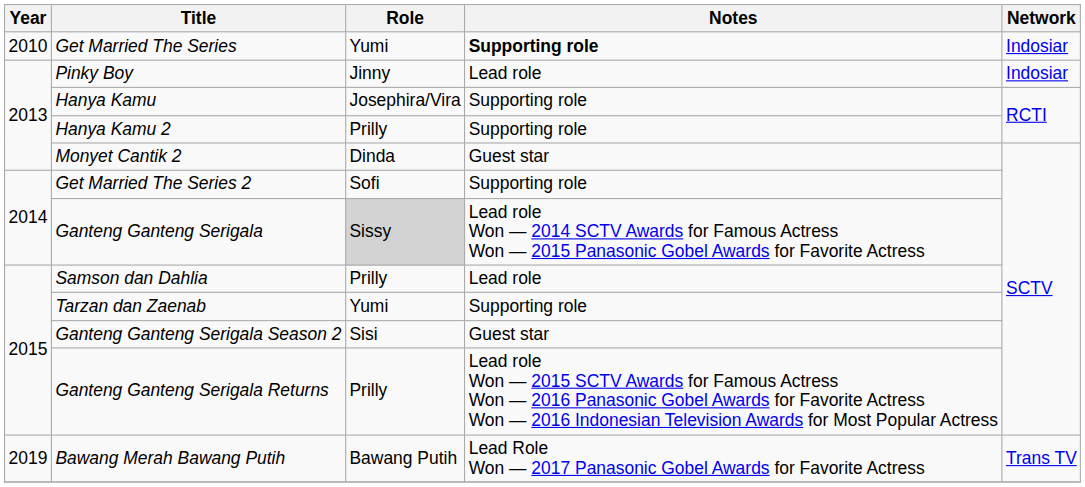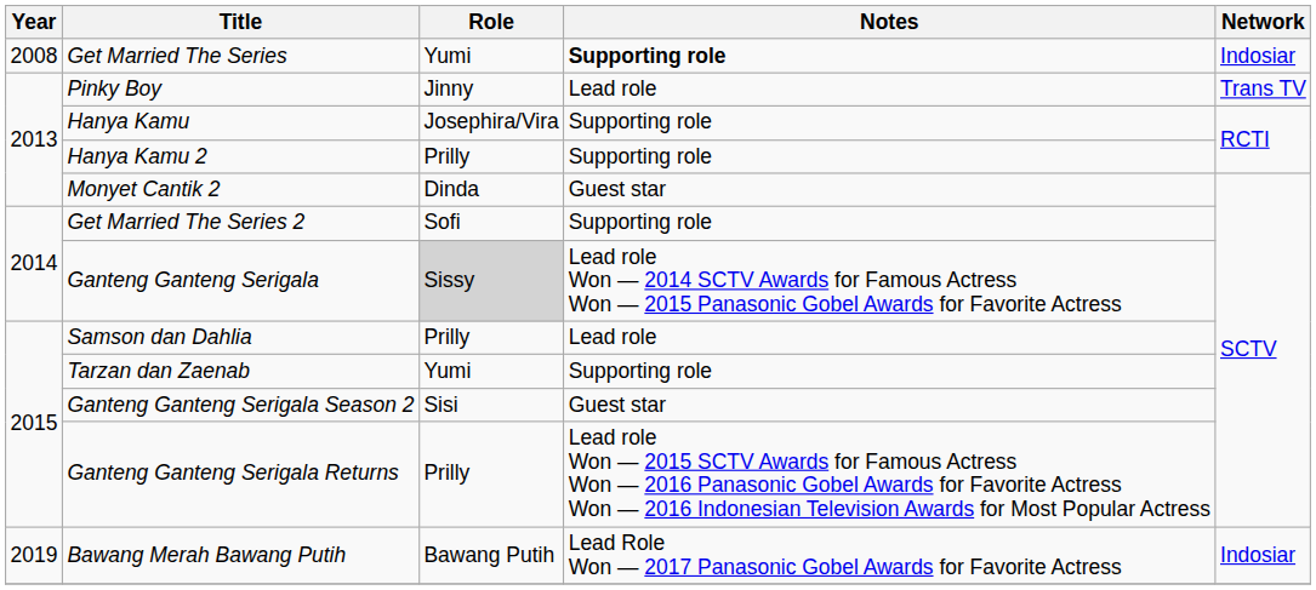Get Married The Series | Year: 2010 -> 2008
Pinky Boy | Network: Indosiar -> Trans TV
Bawang Merah Bawang Putih | Network: Trans TV -> Indosiar
